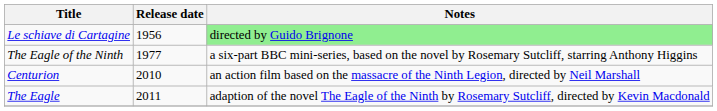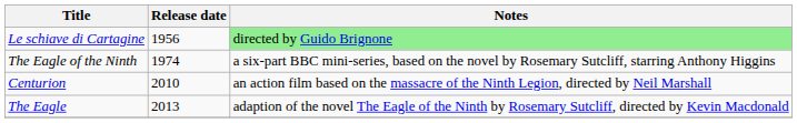The Eagle of the Ninth | Release date: 1977 -> 1974
The Eagle | Release date: 2011 -> 2013
